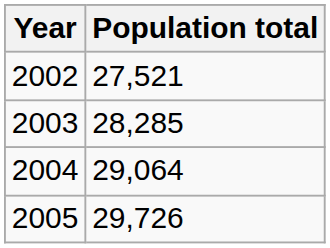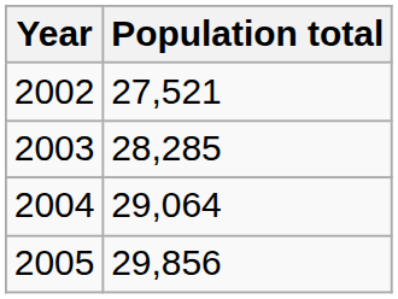2005 | Population total: 29,726 -> 29,856
